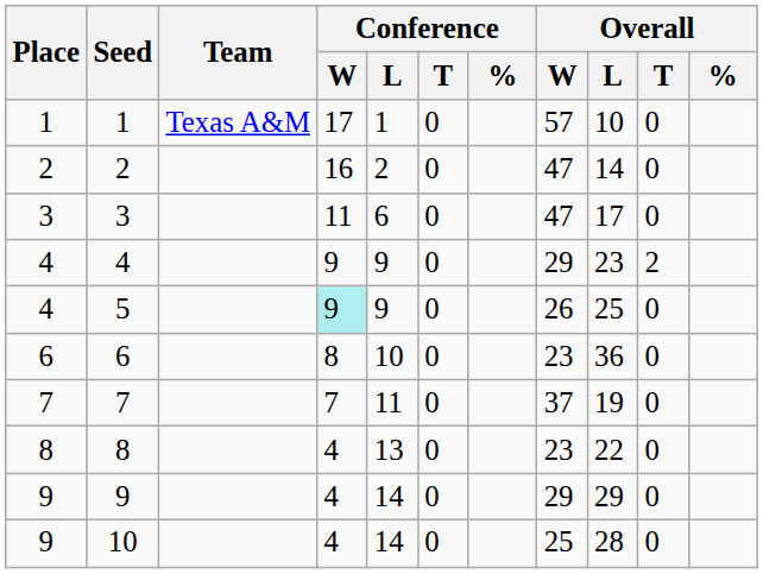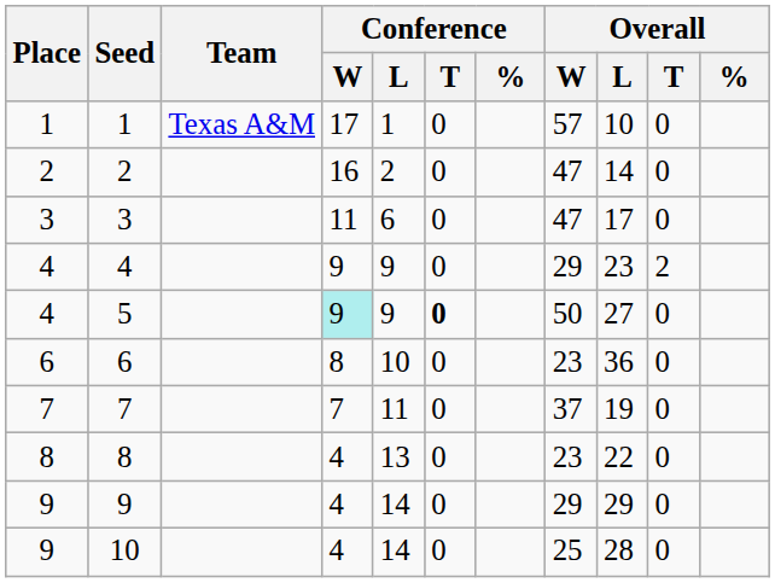5 | Conference / T: normal -> bold
5 | Overall / W: 26 -> 50
5 | Overall / L: 25 -> 27
